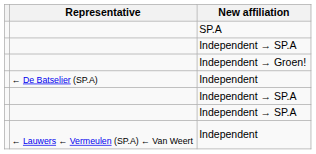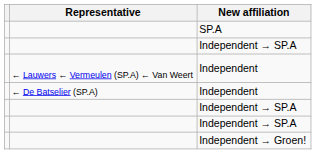rows swapped: Independent → Groen! <-> ← Lauwers ← Vermeulen (SP.A) ← Van Weert / Independent
